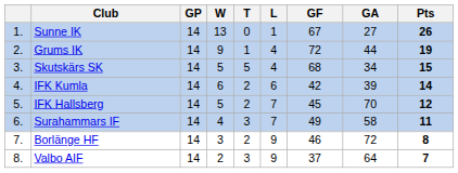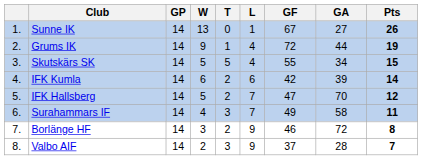Skutskärs SK | GF: 68 -> 55
IFK Hallsberg | GF: 45 -> 47
Valbo AIF | GA: 64 -> 28
